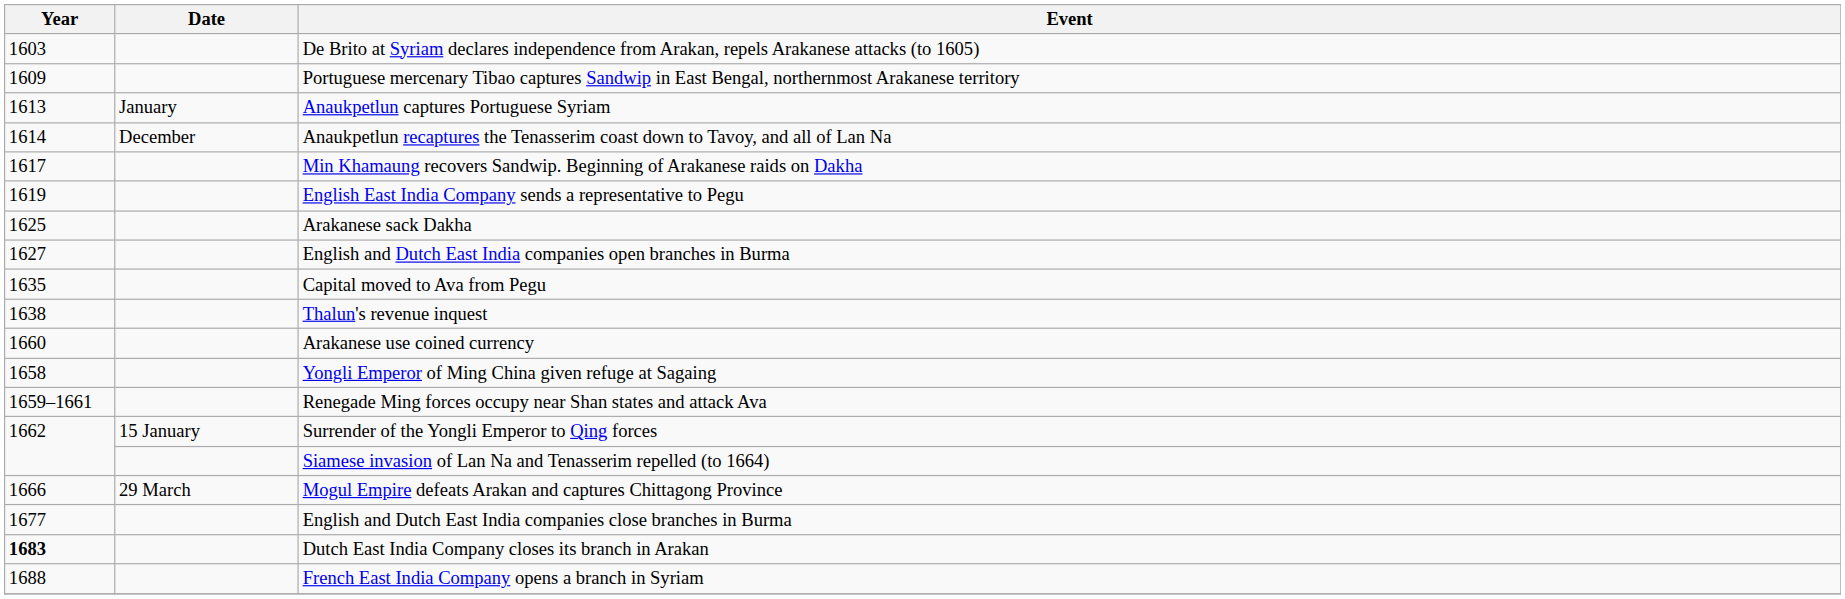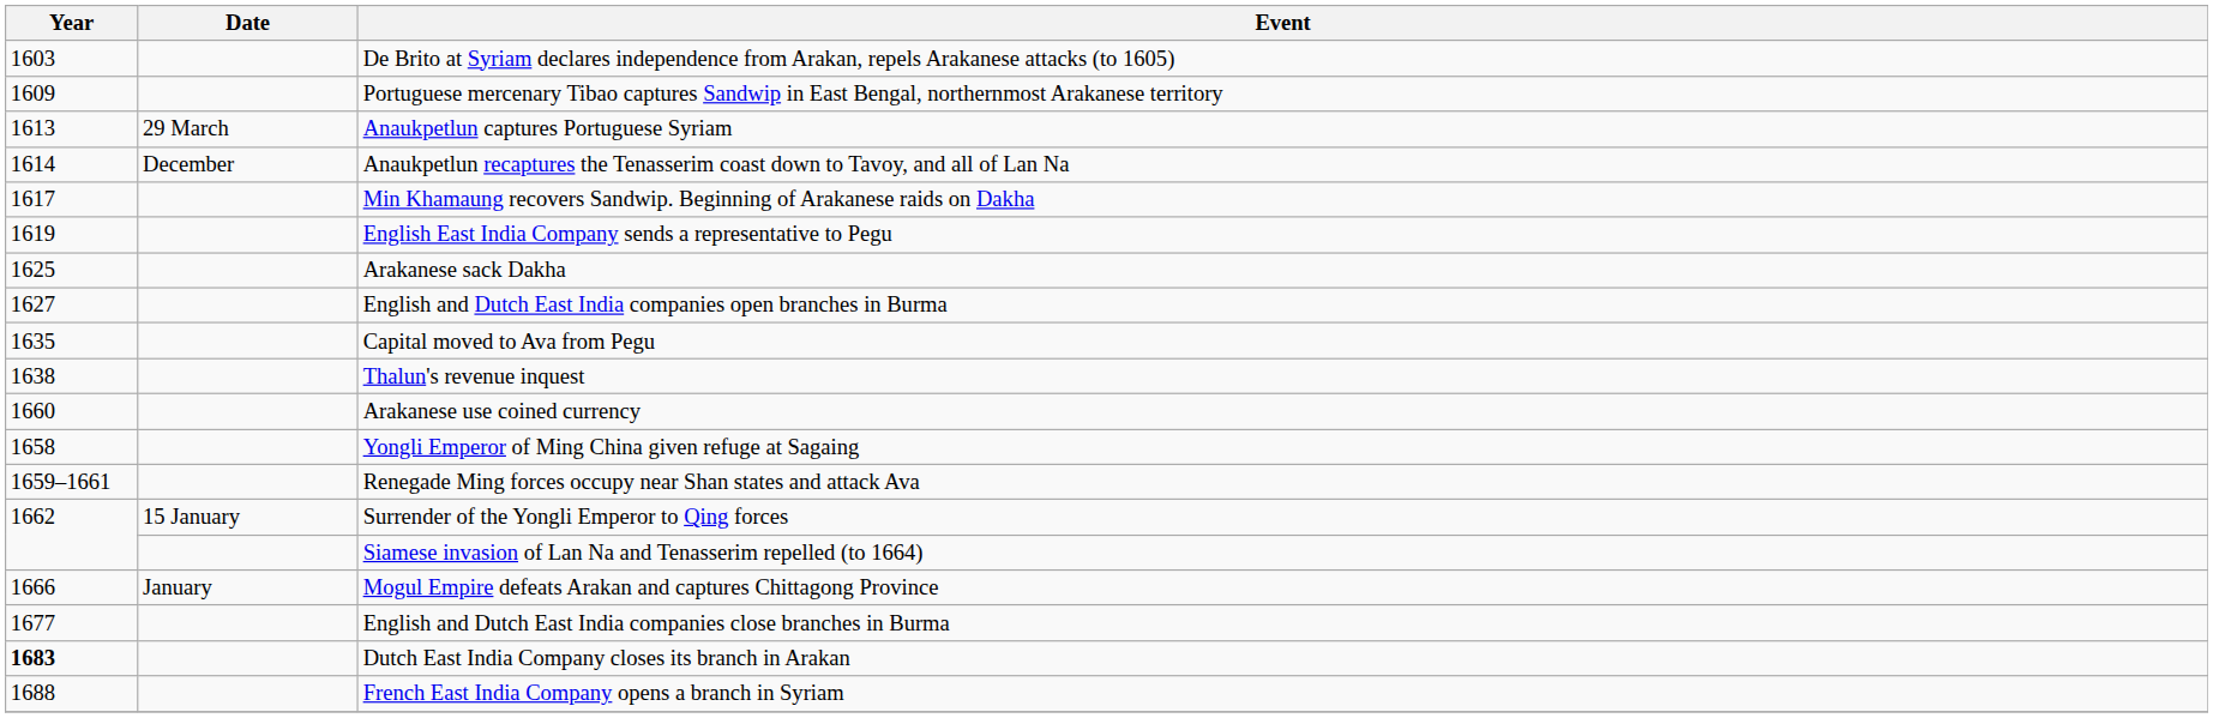Anaukpetlun captures Portuguese Syriam | Date: January -> 29 March
Mogul Empire defeats Arakan and captures Chittagong Province | Date: 29 March -> January
